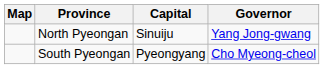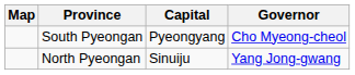rows swapped: North Pyeongan <-> South Pyeongan
